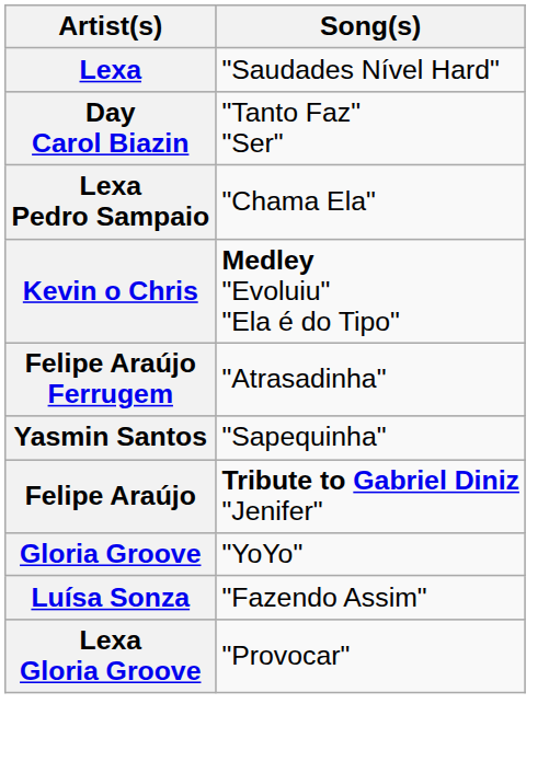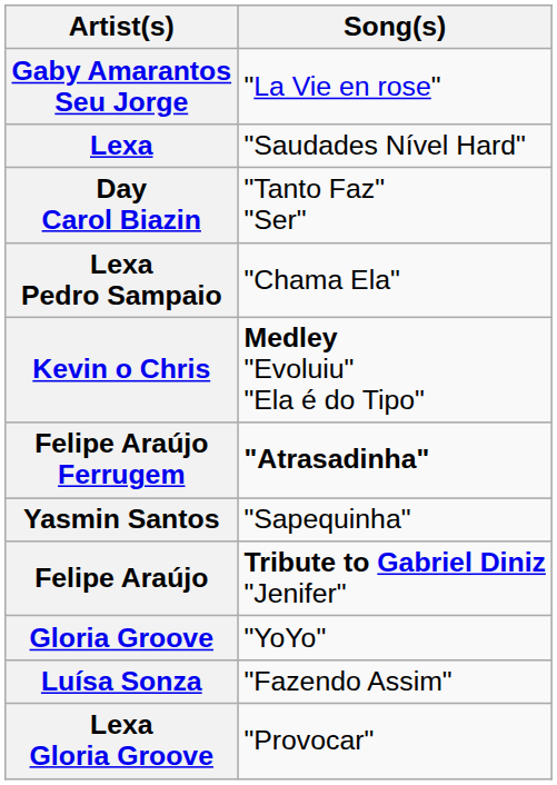+ row: Gaby Amarantos Seu Jorge | "La Vie en rose"
Felipe Araújo Ferrugem | Song(s): normal -> bold
